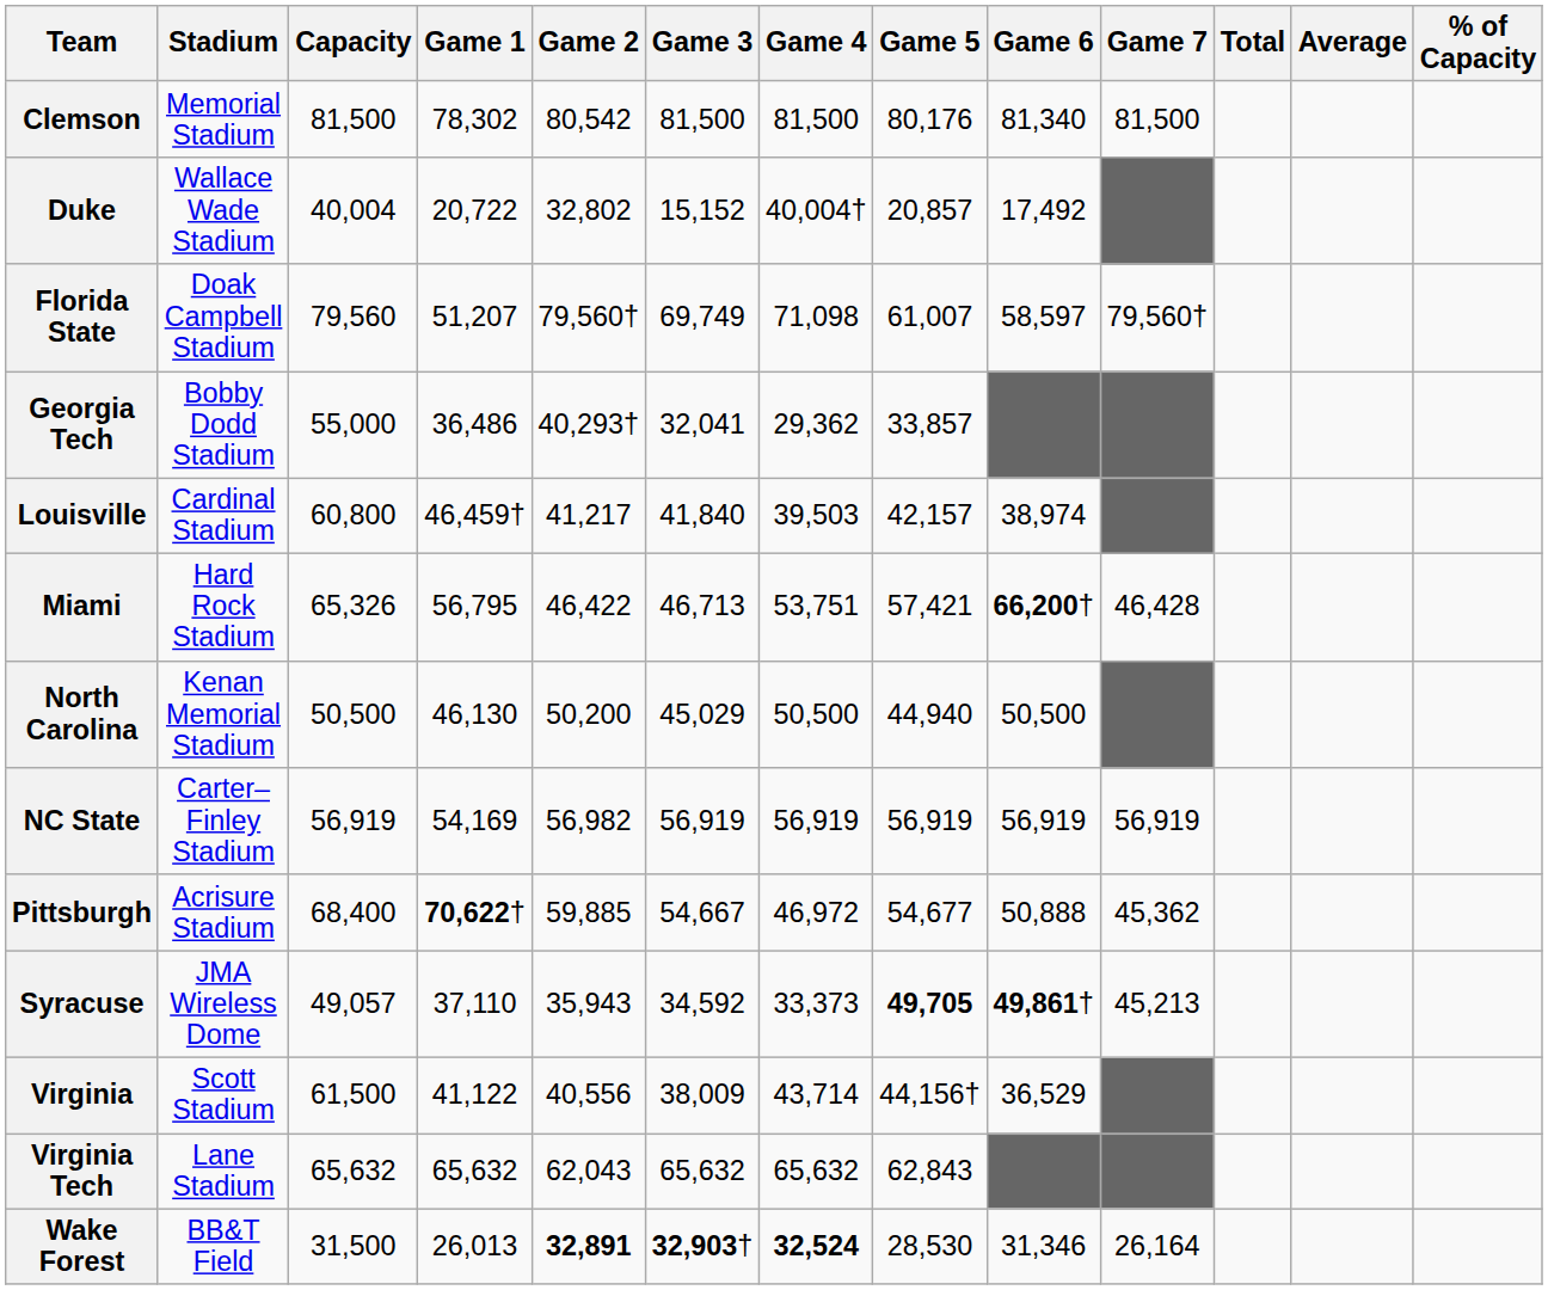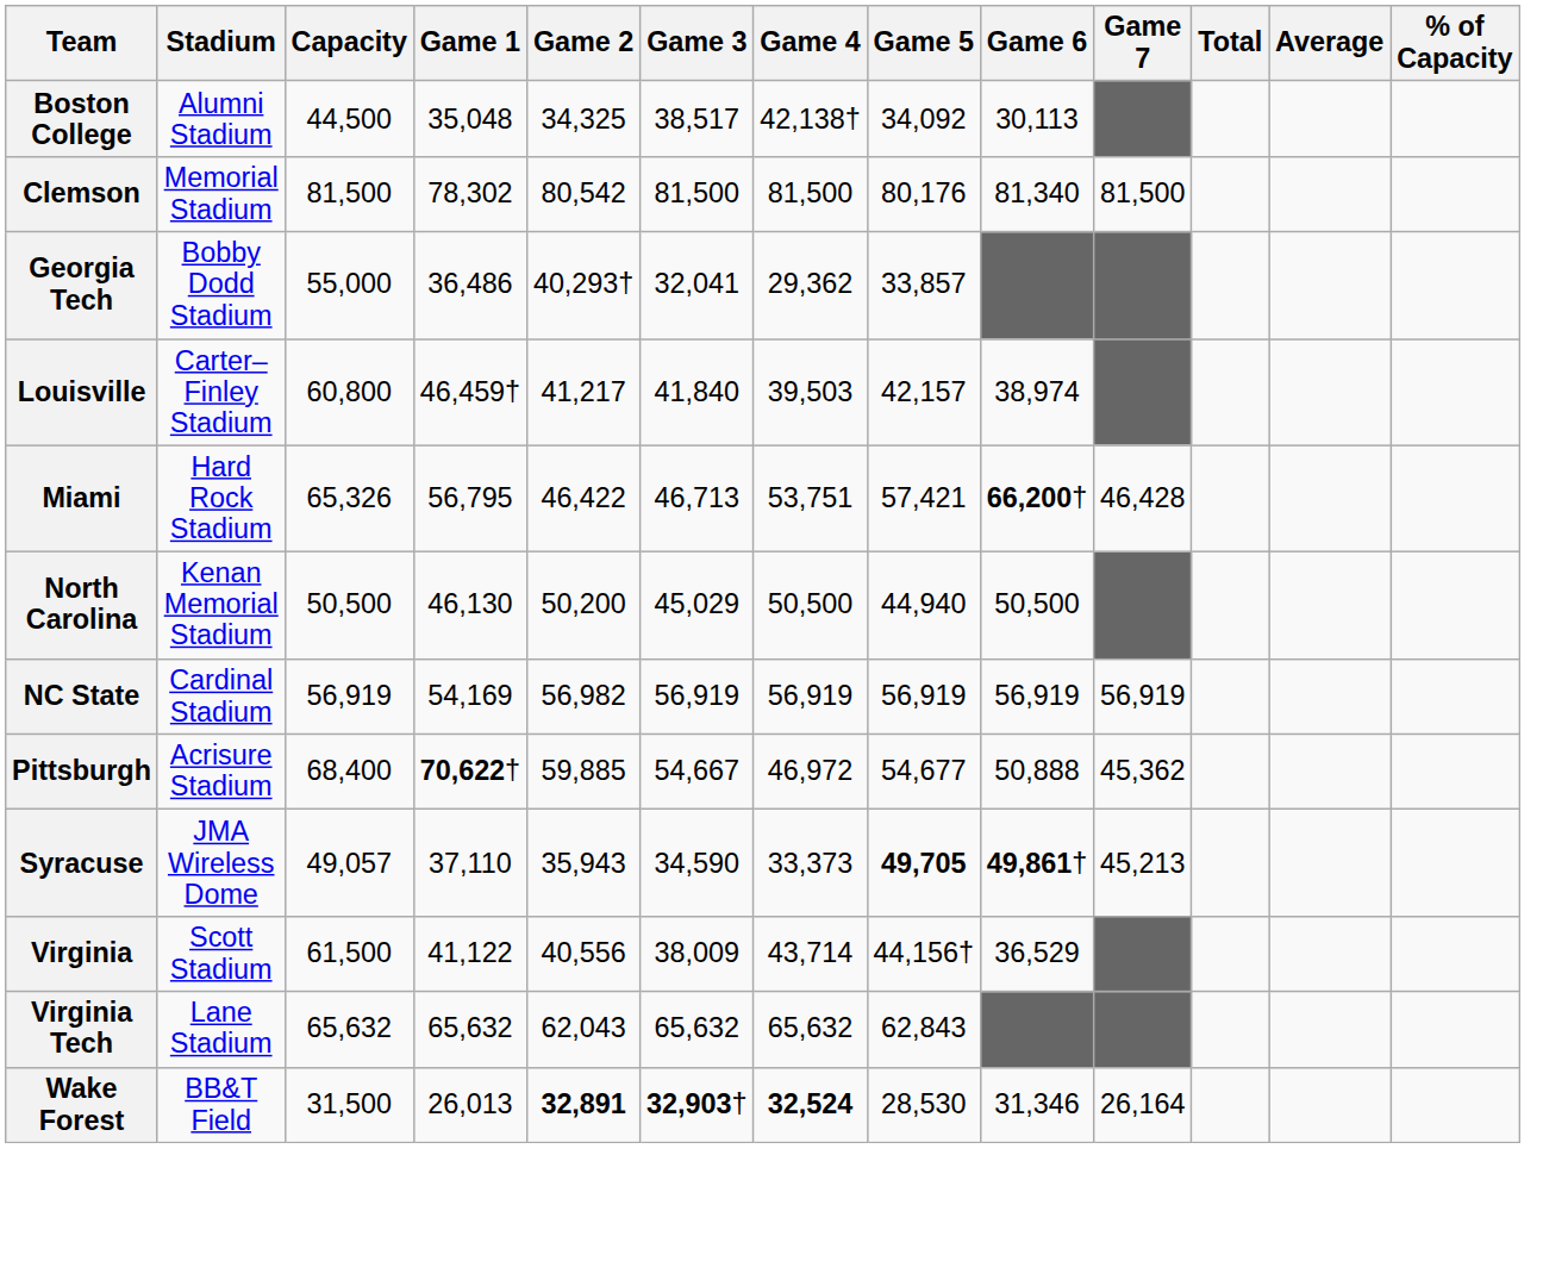+ row: Boston College | Alumni Stadium | 44,500 | 35,048 | 34,325 | 38,517 | 42,138† | 34,092 | 30,113
- row: Duke | Wallace Wade Stadium | 40,004 | 20,722 | 32,802 | 15,152 | 40,004† | 20,857 | 17,492
- row: Florida State | Doak Campbell Stadium | 79,560 | 51,207 | 79,560† | 69,749 | 71,098 | 61,007 | 58,597 | 79,560†
Louisville | Stadium: Cardinal Stadium -> Carter–Finley Stadium
NC State | Stadium: Carter–Finley Stadium -> Cardinal Stadium
Syracuse | Game 3: 34,592 -> 34,590
